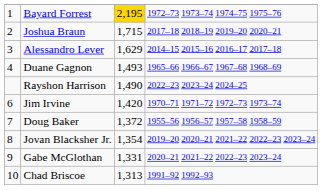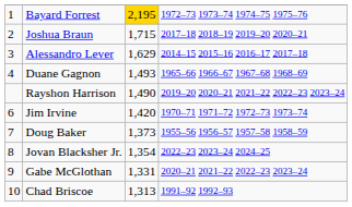Rayshon Harrison | column 4: 2022–23 2023–24 2024–25 -> 2019–20 2020–21 2021–22 2022–23 2023–24
Doug Baker | column 3: 1,372 -> 1,373
Jovan Blacksher Jr. | column 4: 2019–20 2020–21 2021–22 2022–23 2023–24 -> 2022–23 2023–24 2024–25
